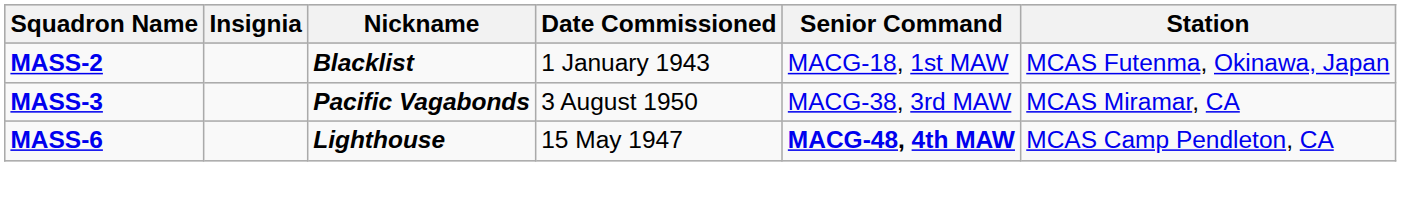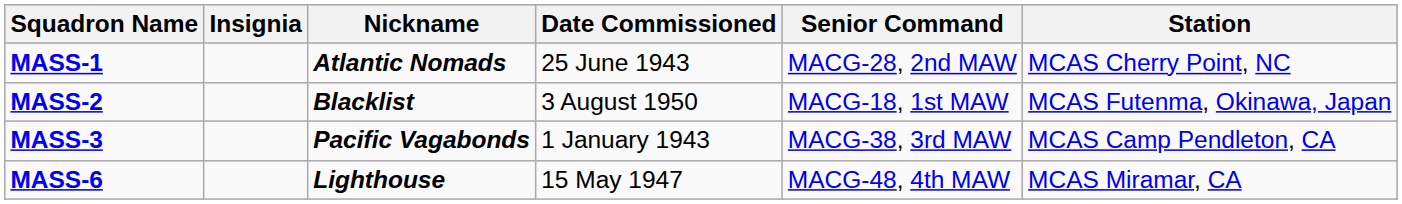+ row: MASS-1 | Atlantic Nomads | 25 June 1943 | MACG-28, 2nd MAW | MCAS Cherry Point, NC
MASS-2 | Date Commissioned: 1 January 1943 -> 3 August 1950
MASS-3 | Date Commissioned: 3 August 1950 -> 1 January 1943
MASS-3 | Station: MCAS Miramar, CA -> MCAS Camp Pendleton, CA
MASS-6 | Senior Command: bold -> normal
MASS-6 | Station: MCAS Camp Pendleton, CA -> MCAS Miramar, CA
